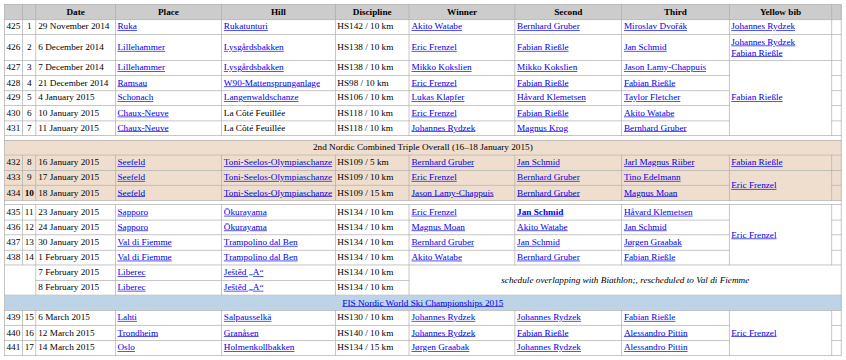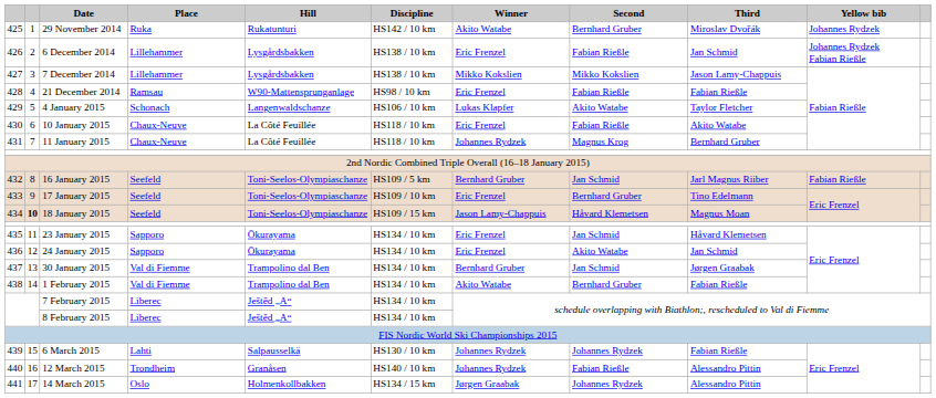4 January 2015 | Second: Håvard Klemetsen -> Akito Watabe
18 January 2015 | Second: Bernhard Gruber -> Håvard Klemetsen
23 January 2015 | Second: bold -> normal
24 January 2015 | Winner: Magnus Moan -> Eric Frenzel
